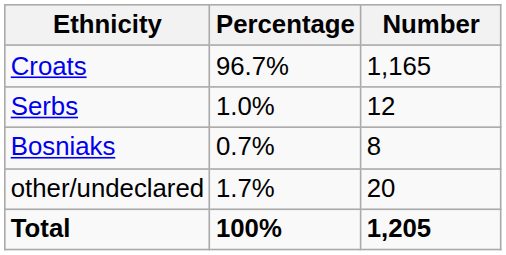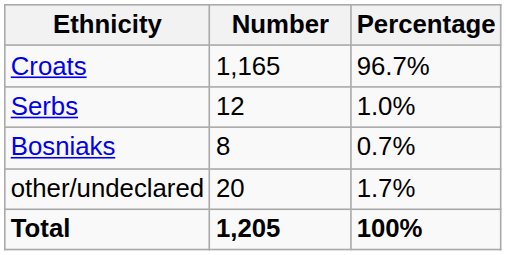columns swapped: Number <-> Percentage
